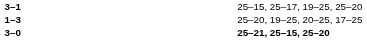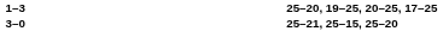- row: 3–1 | 25–15, 25–17, 19–25, 25–20
1–3 | column 4: normal -> bold
